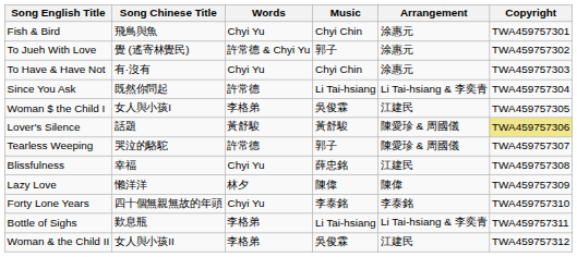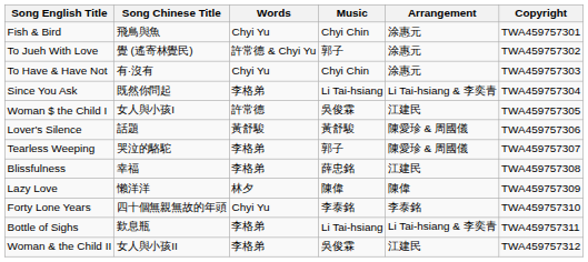Since You Ask | Words: 許常德 -> 李格弟
Woman $ the Child I | Words: 李格弟 -> 許常德
Lover's Silence | Copyright: khaki background -> no background
Tearless Weeping | Words: 許常德 -> 李格弟
Blissfulness | Words: Chyi Yu -> 李格弟
